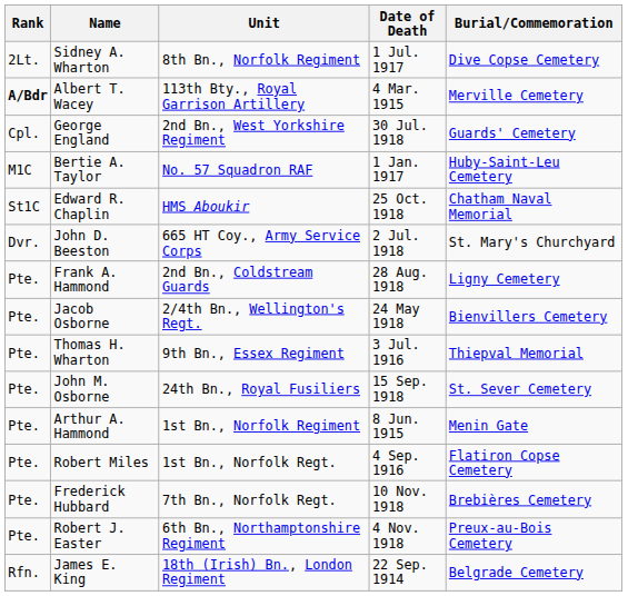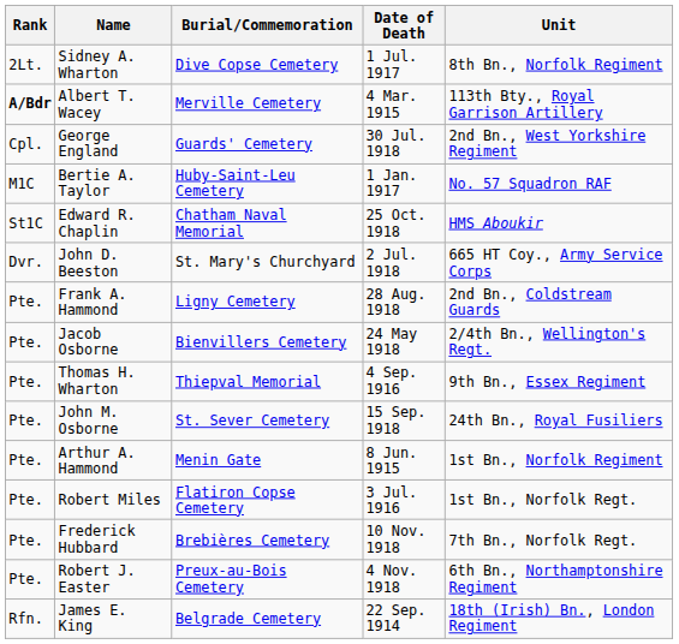columns swapped: Unit <-> Burial/Commemoration
Thomas H. Wharton | Date of Death: 3 Jul. 1916 -> 4 Sep. 1916
Robert Miles | Date of Death: 4 Sep. 1916 -> 3 Jul. 1916
